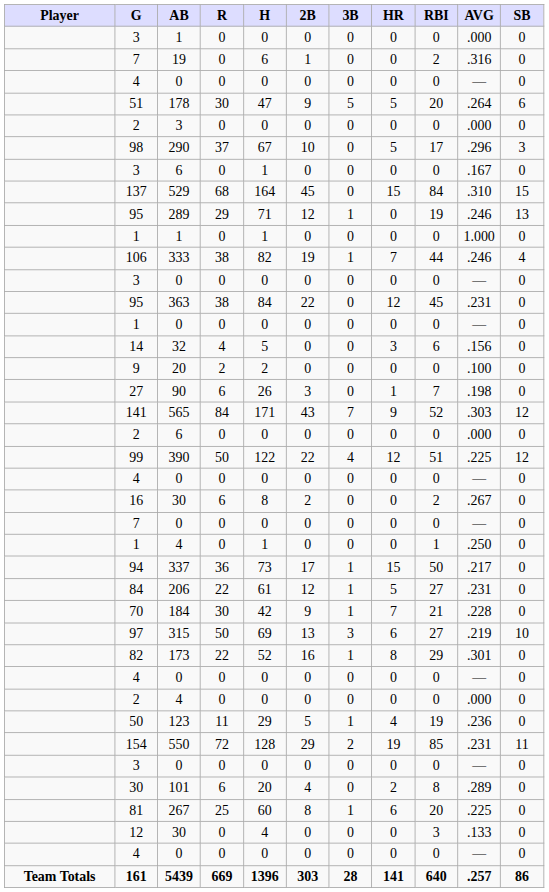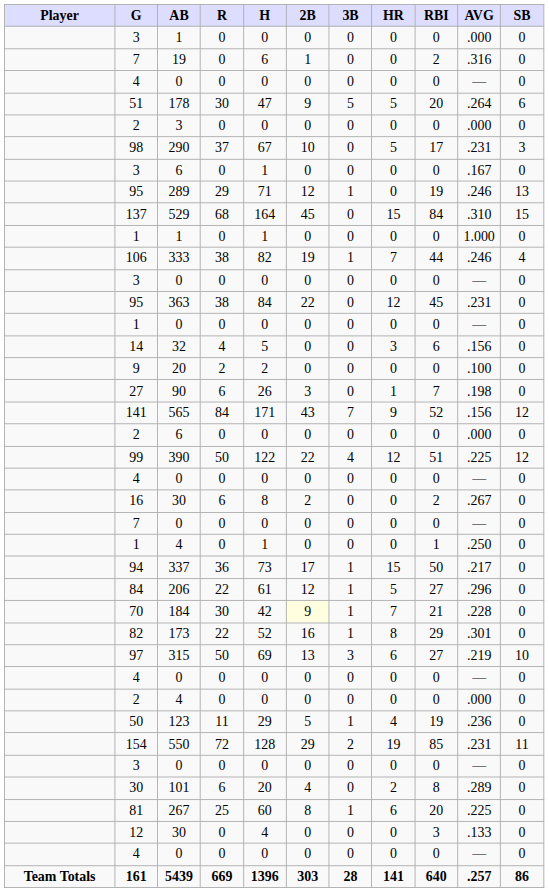290 | AVG: .296 -> .231
rows swapped: 289 <-> 529
565 | AVG: .303 -> .156
206 | AVG: .231 -> .296
184 | 2B: no background -> lightyellow background
rows swapped: 173 <-> 315
